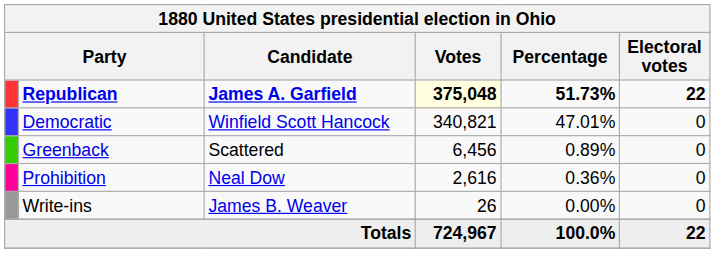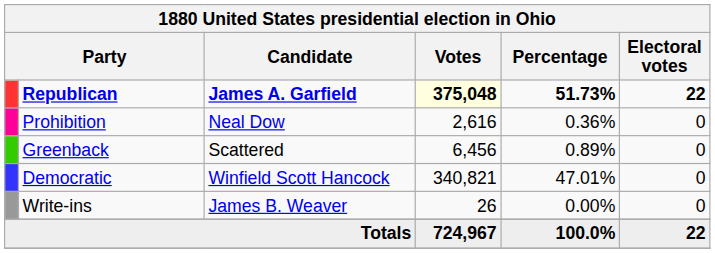rows swapped: Democratic <-> Prohibition
